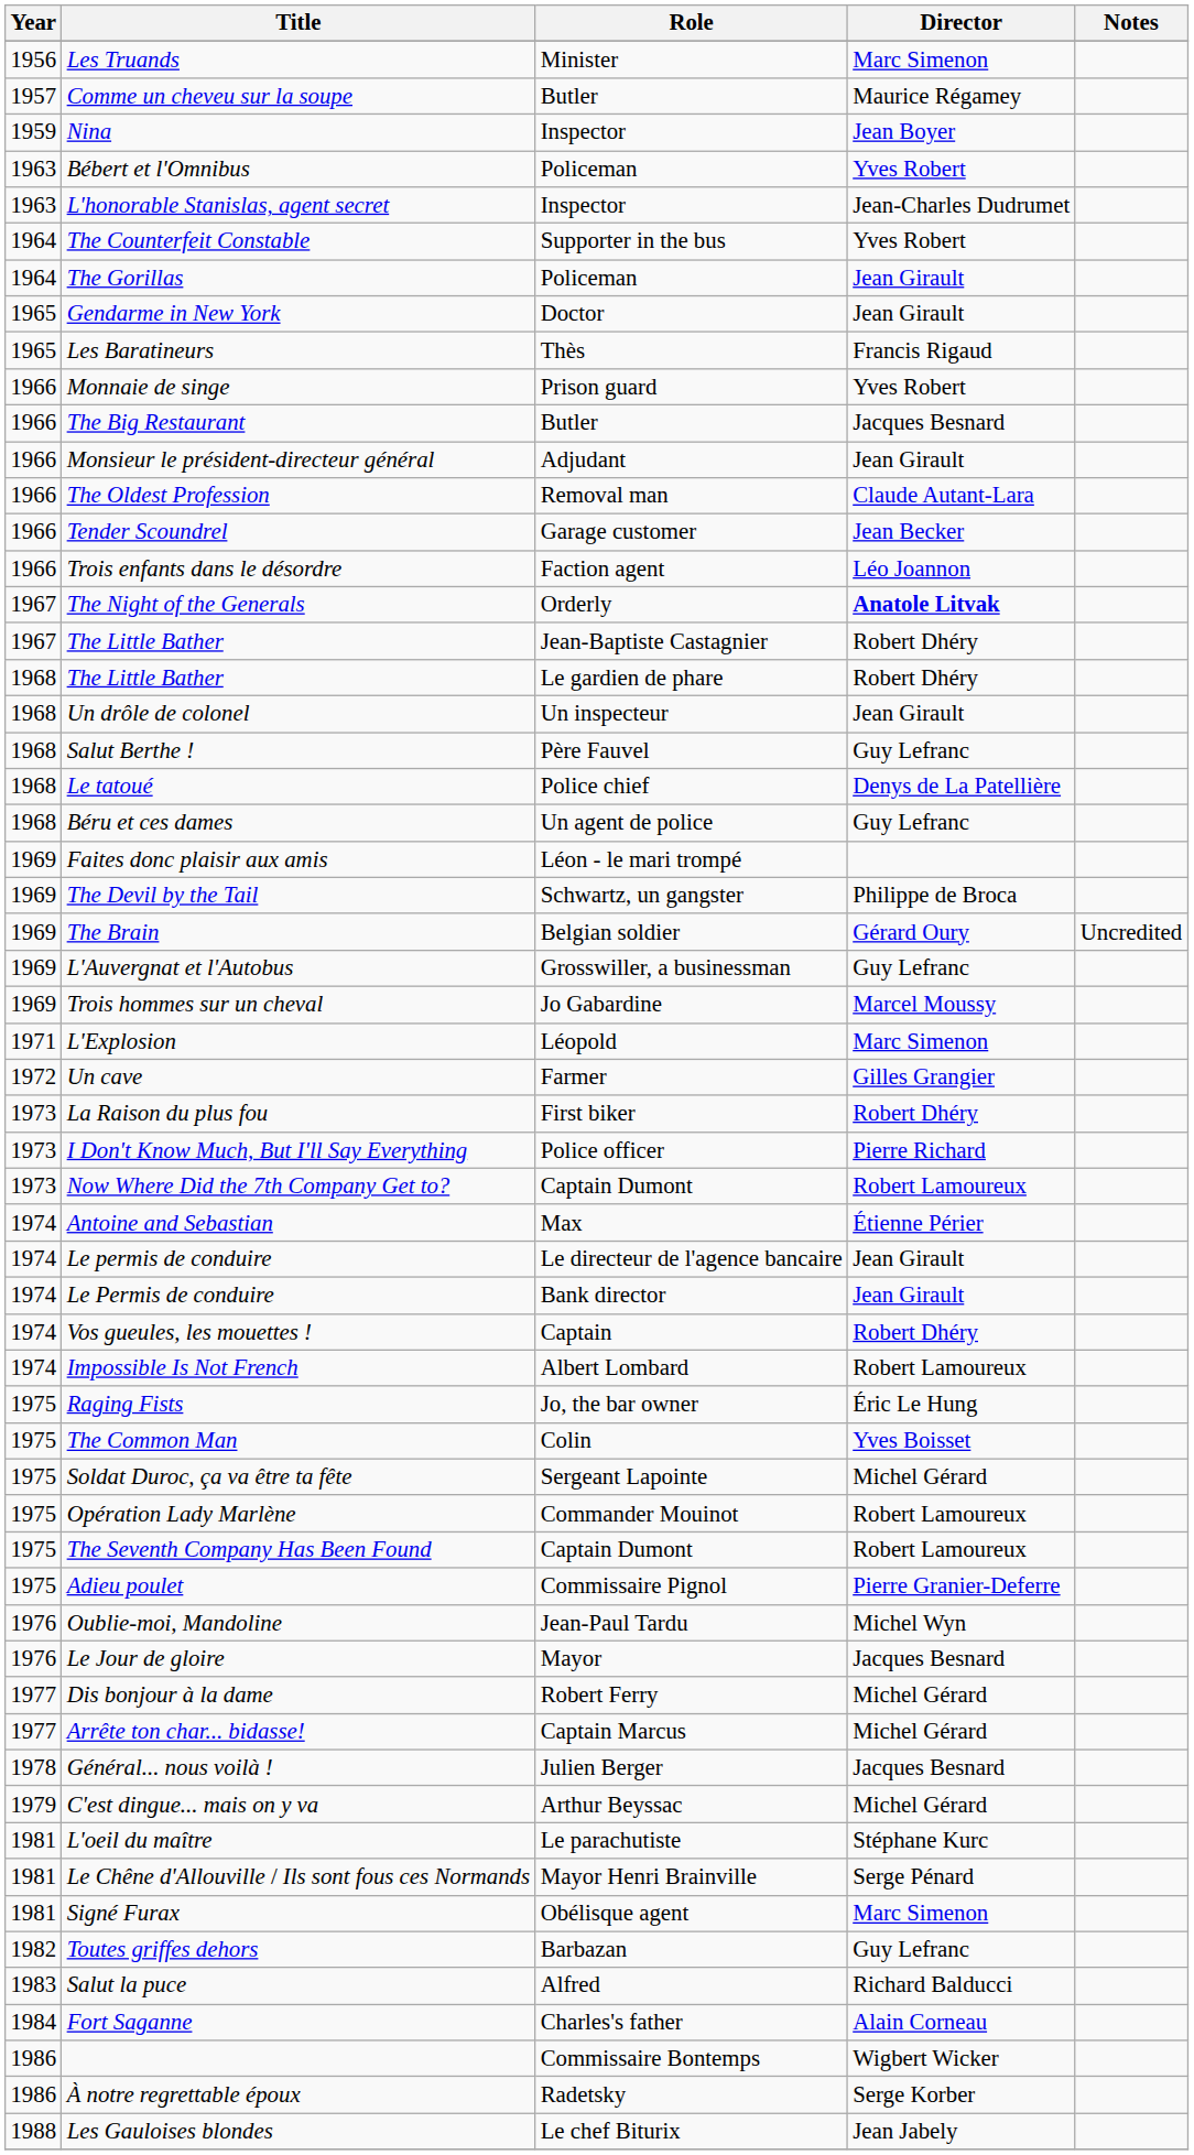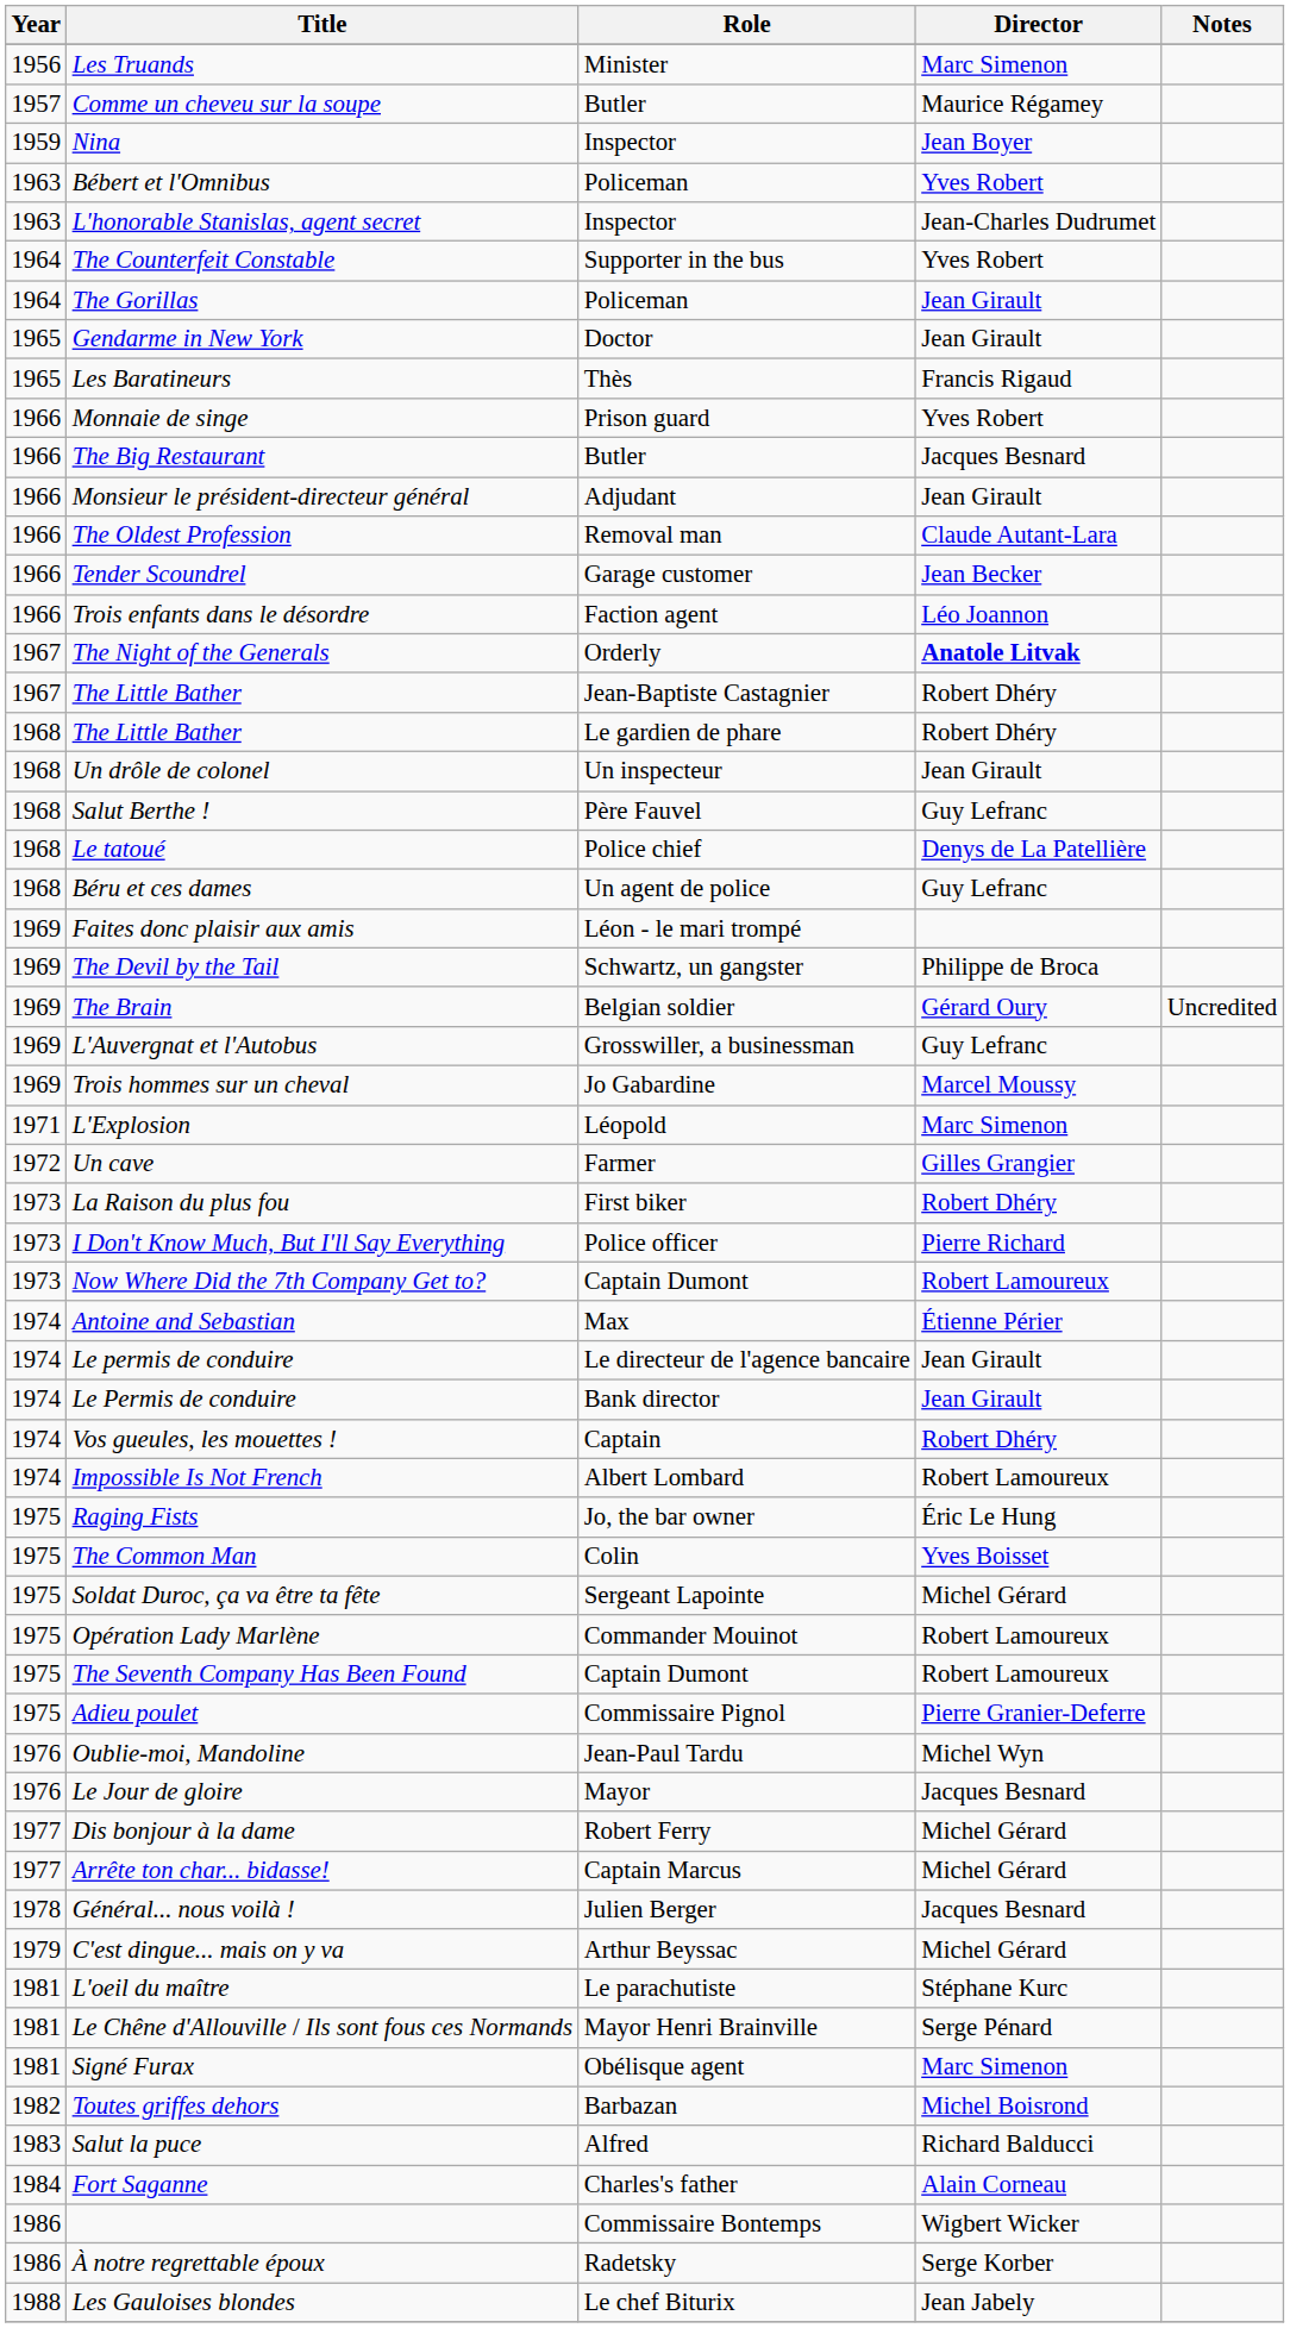Toutes griffes dehors | Director: Guy Lefranc -> Michel Boisrond
